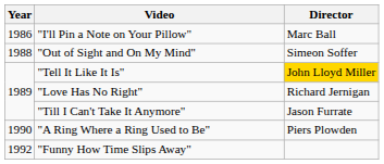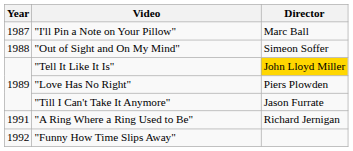"I'll Pin a Note on Your Pillow" | Year: 1986 -> 1987
"Love Has No Right" | Director: Richard Jernigan -> Piers Plowden
"A Ring Where a Ring Used to Be" | Year: 1990 -> 1991
"A Ring Where a Ring Used to Be" | Director: Piers Plowden -> Richard Jernigan
